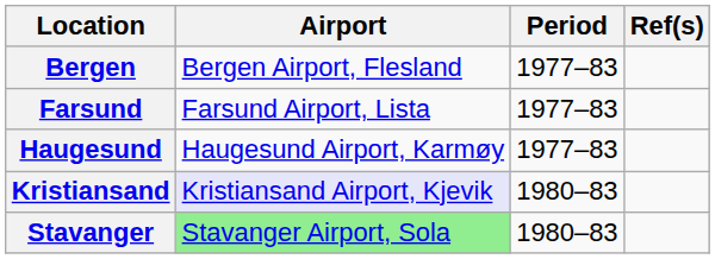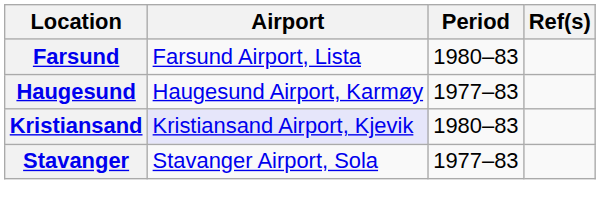- row: Bergen | Bergen Airport, Flesland | 1977–83
Farsund | Period: 1977–83 -> 1980–83
Stavanger | Airport: lightgreen background -> no background
Stavanger | Period: 1980–83 -> 1977–83
